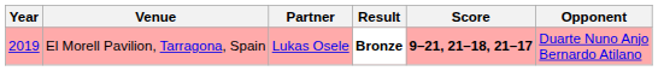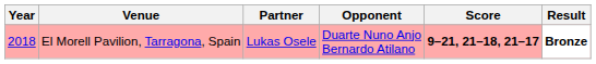columns swapped: Opponent <-> Result
El Morell Pavilion, Tarragona, Spain | Year: 2019 -> 2018
